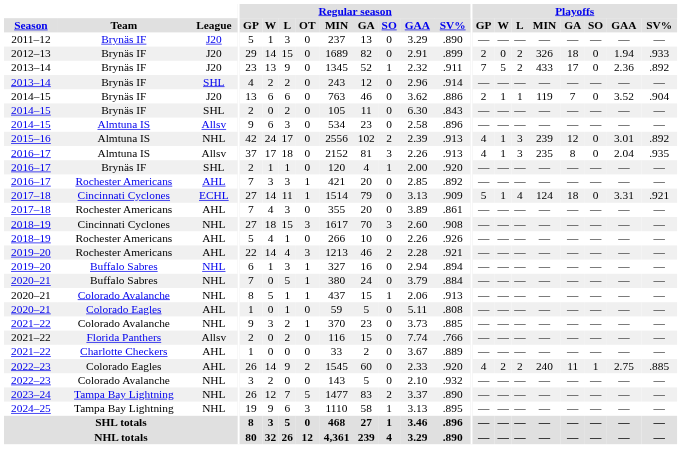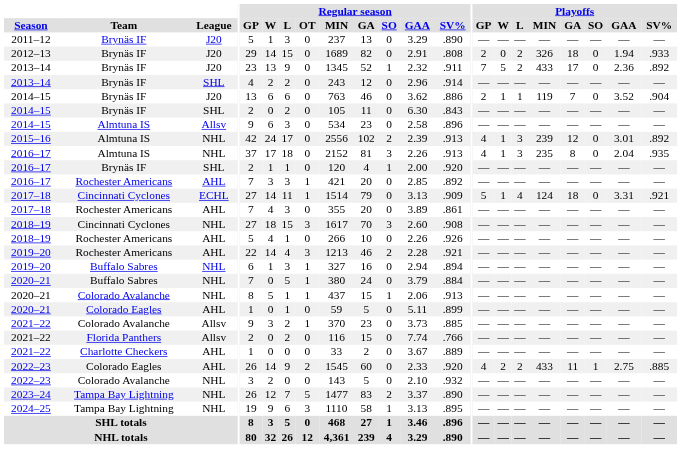2012–13 | Regular season / SV%: .899 -> .808
2016–17 / Almtuna IS | League: Allsv -> NHL
2020–21 / Colorado Eagles | Regular season / SV%: .808 -> .899
2021–22 / Colorado Avalanche | League: NHL -> Allsv
2022–23 / Colorado Eagles | Playoffs / MIN: 240 -> 433
